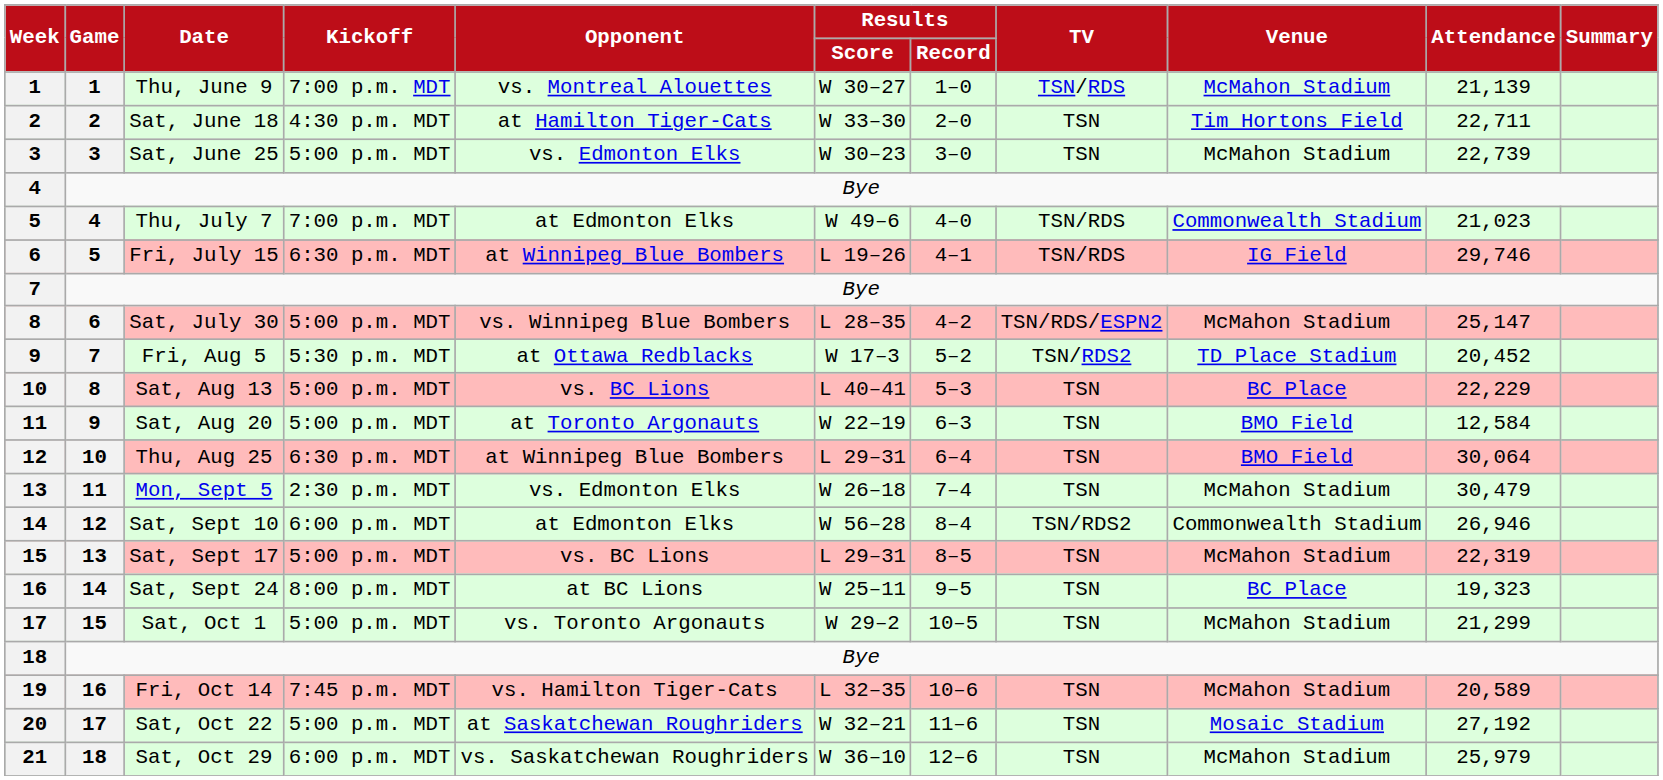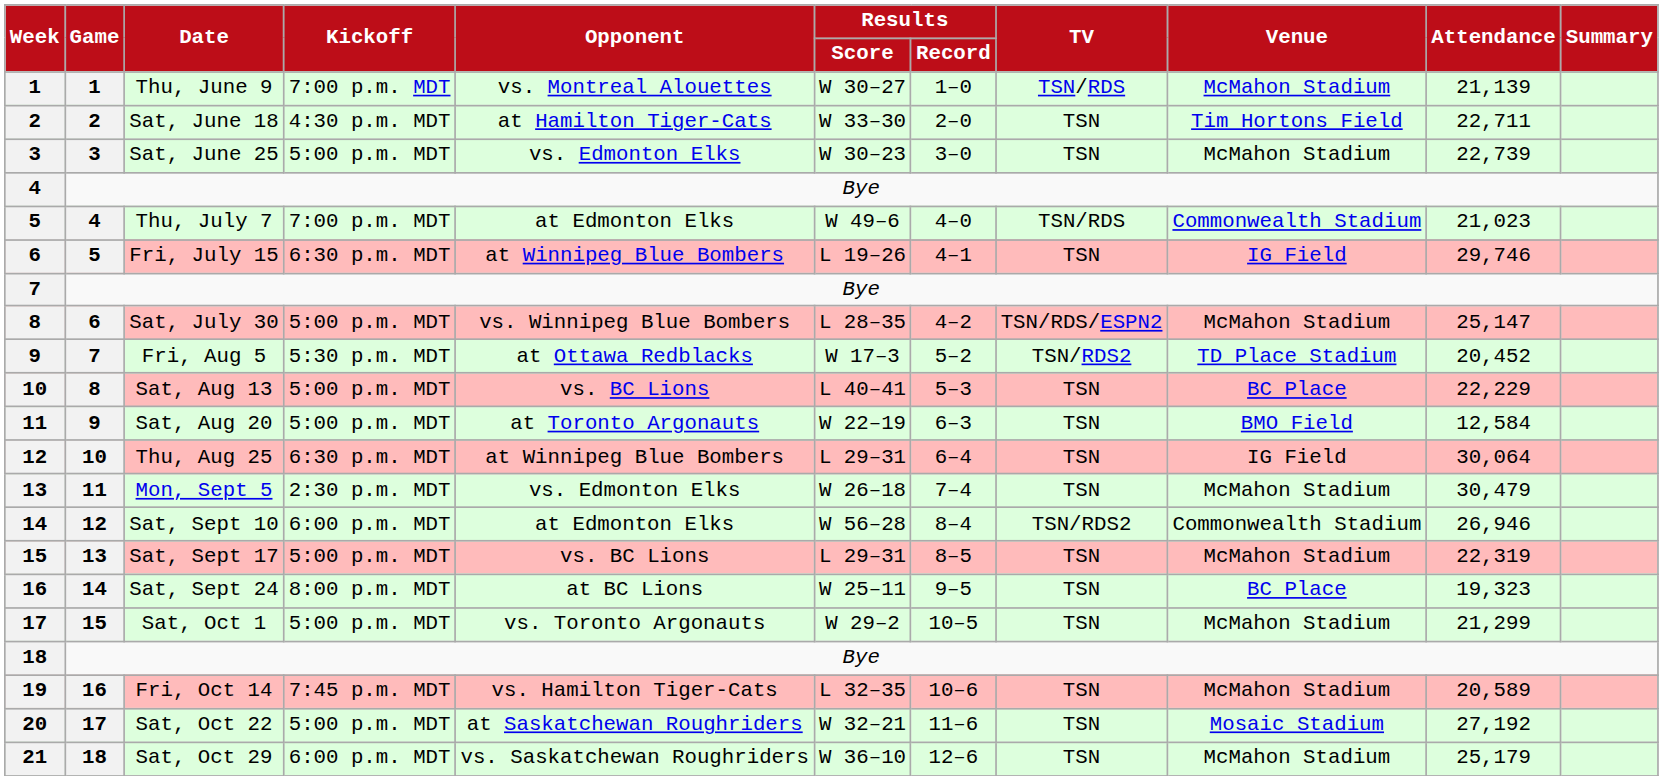Fri, July 15 | TV: TSN/RDS -> TSN
Thu, Aug 25 | Venue: BMO Field -> IG Field
Sat, Oct 29 | Attendance: 25,979 -> 25,179
